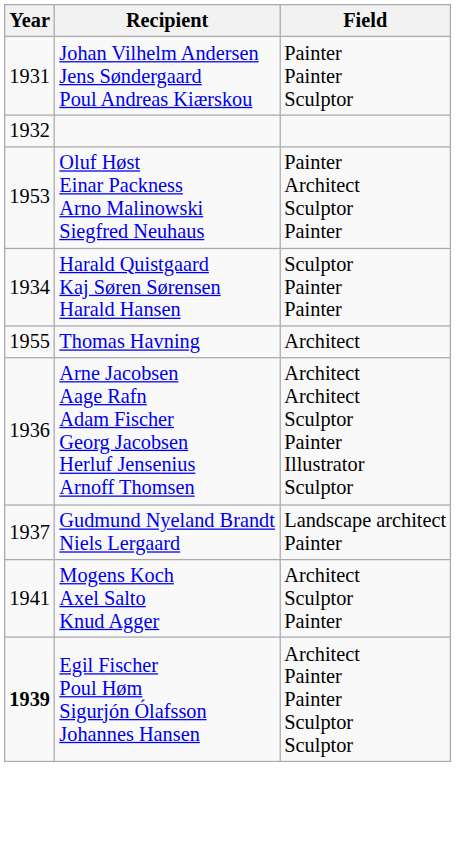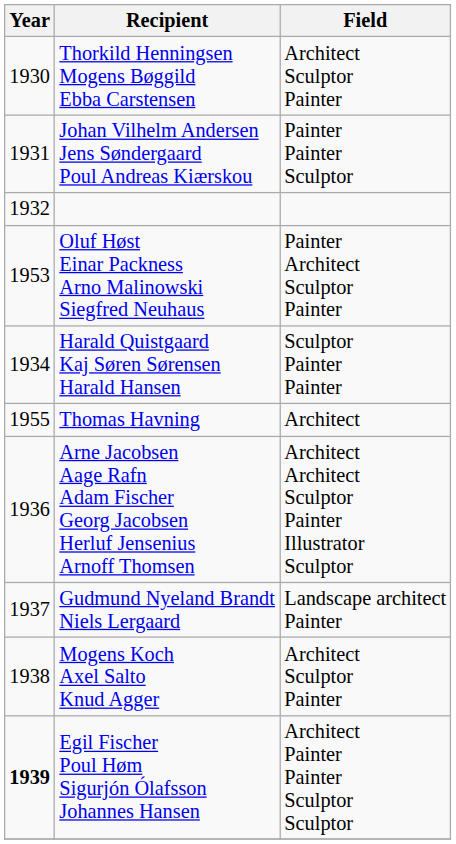+ row: 1930 | Thorkild Henningsen Mogens Bøggild Ebba Carstensen | Architect Sculptor Painter
Mogens Koch Axel Salto Knud Agger | Year: 1941 -> 1938
